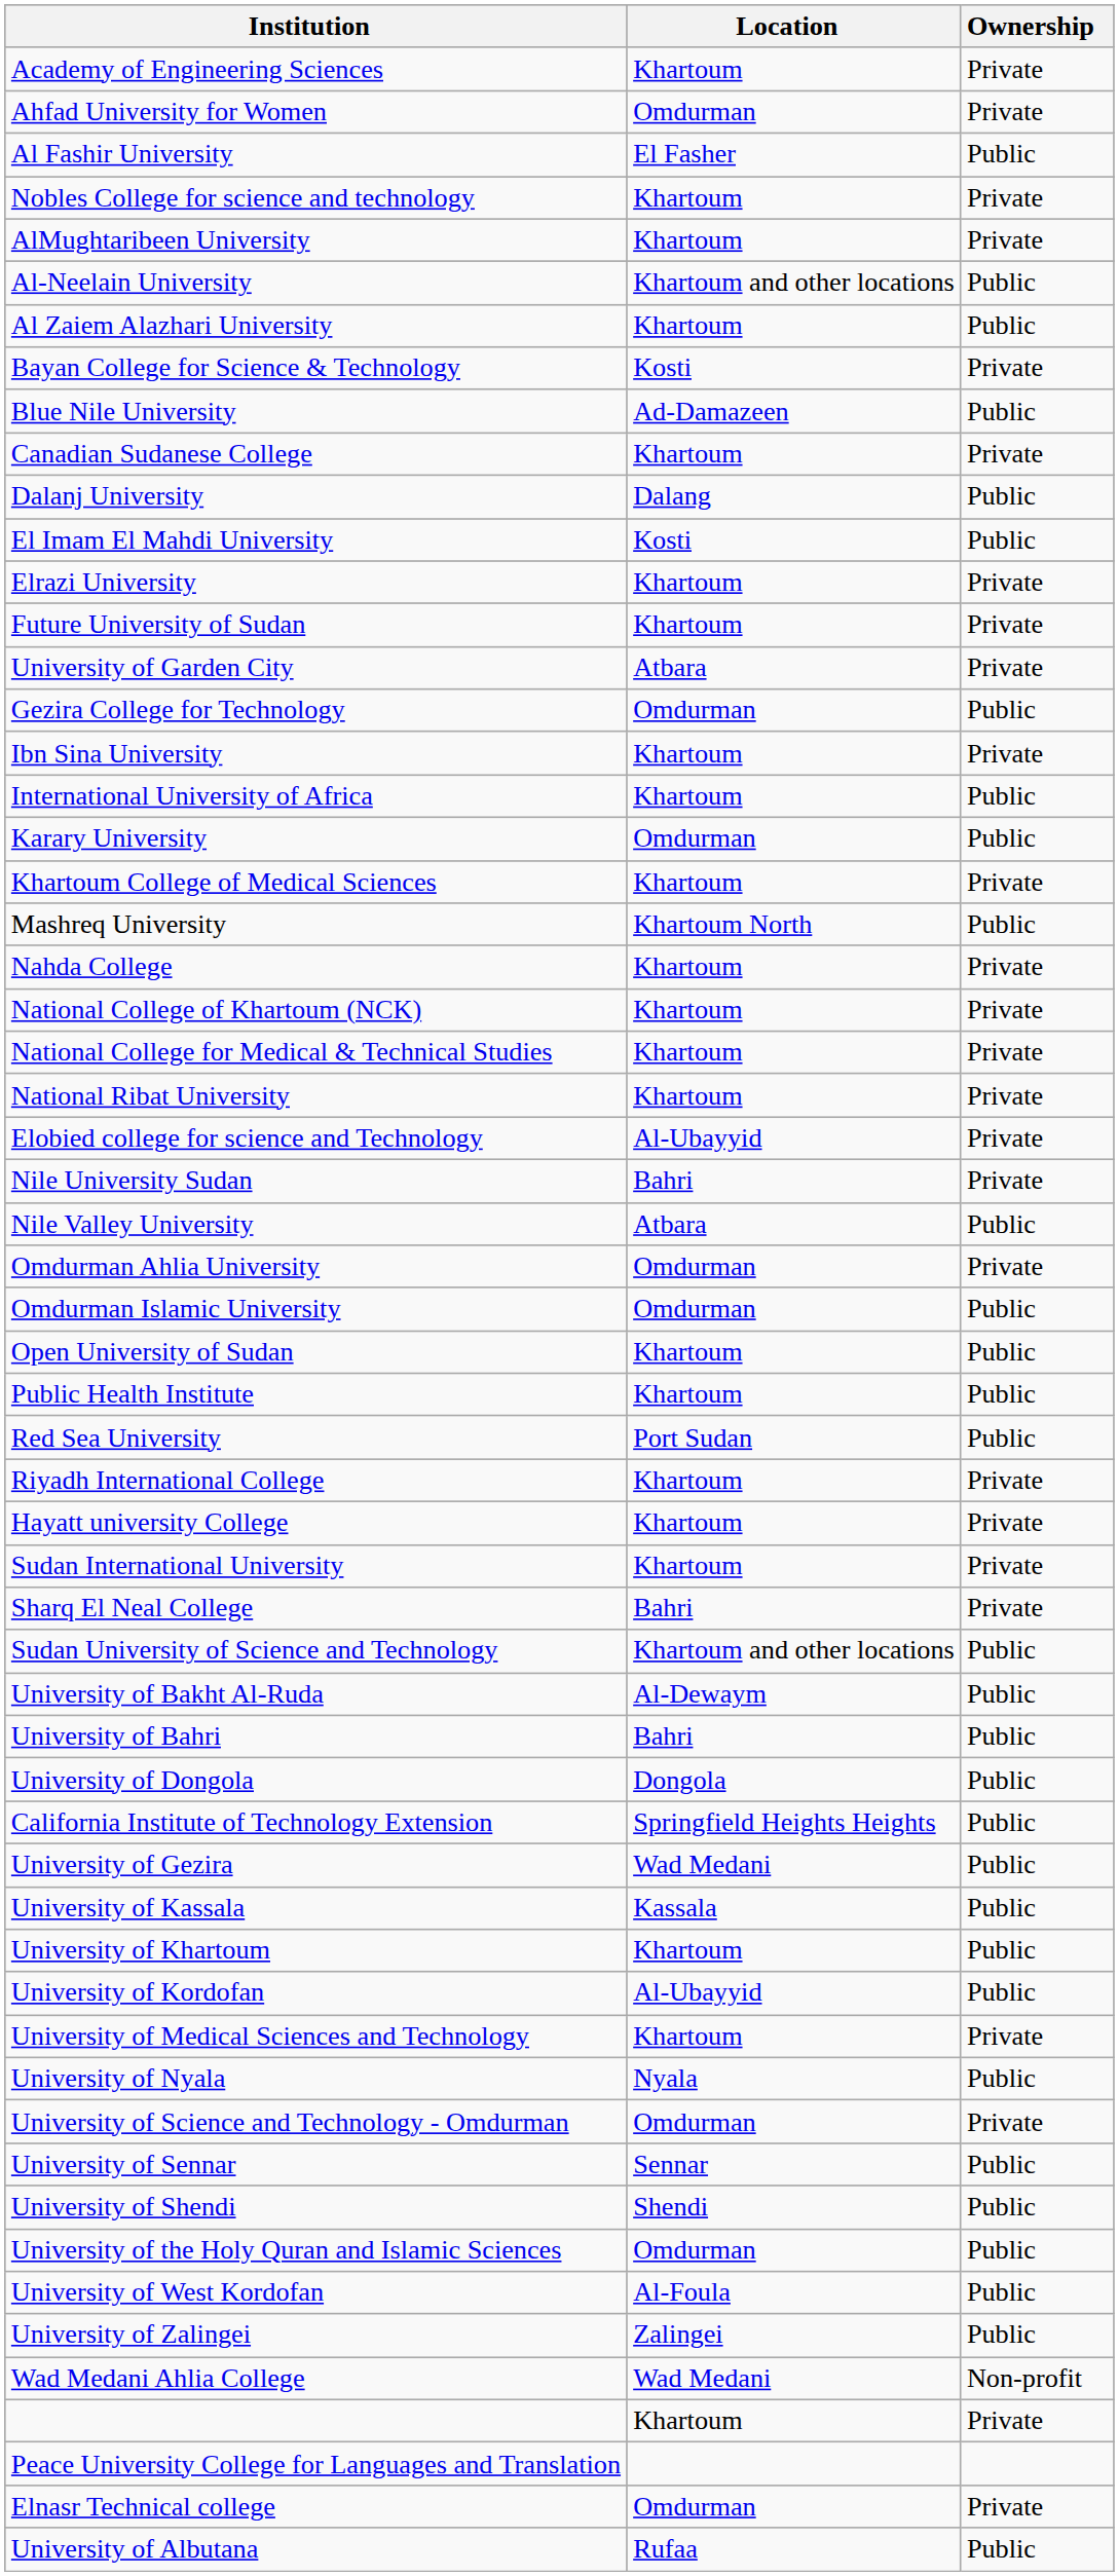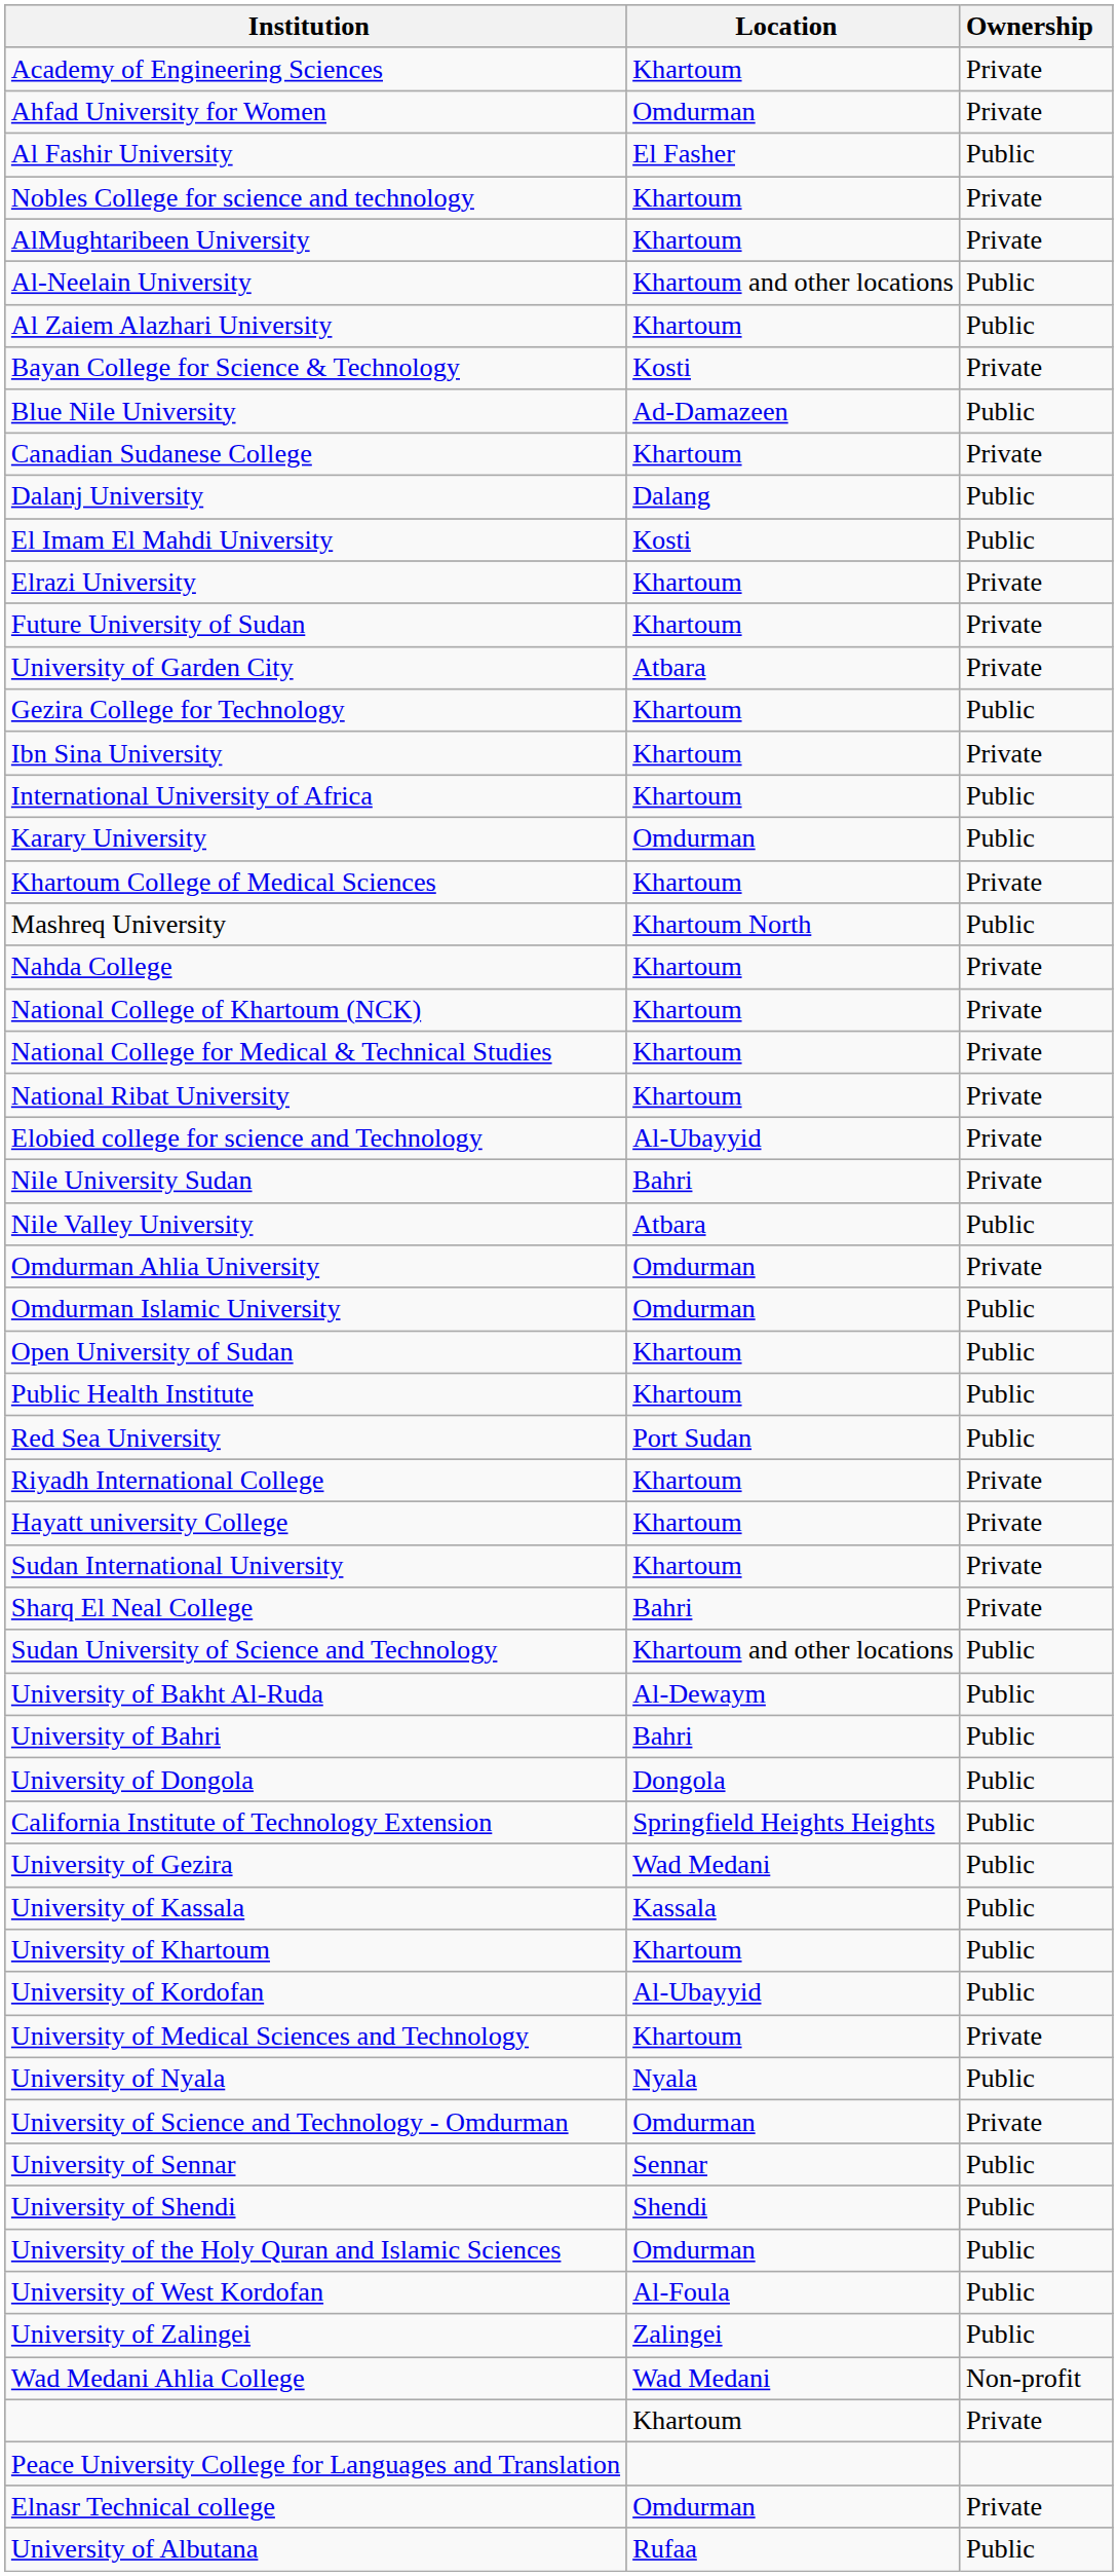Gezira College for Technology | Location: Omdurman -> Khartoum
